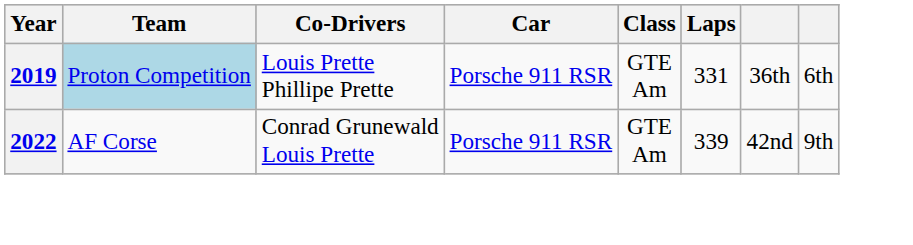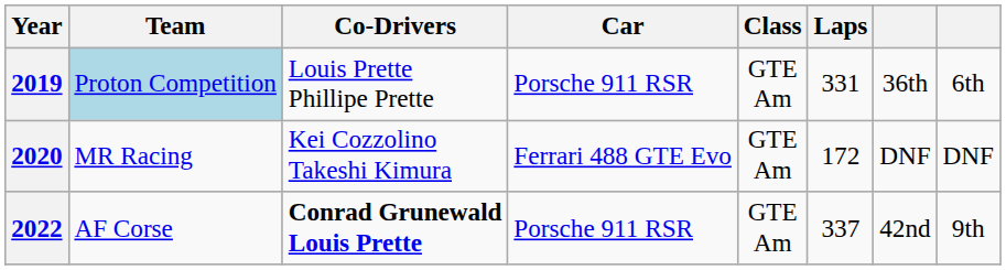+ row: 2020 | MR Racing | Kei Cozzolino Takeshi Kimura | Ferrari 488 GTE Evo | GTE Am | 172 | DNF | DNF
2022 | Co-Drivers: normal -> bold
2022 | Laps: 339 -> 337
